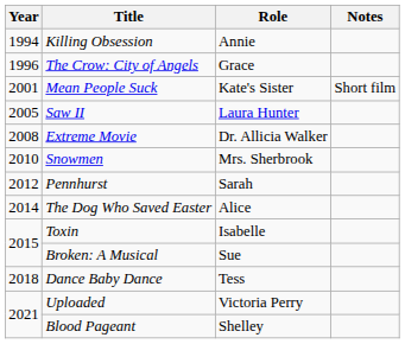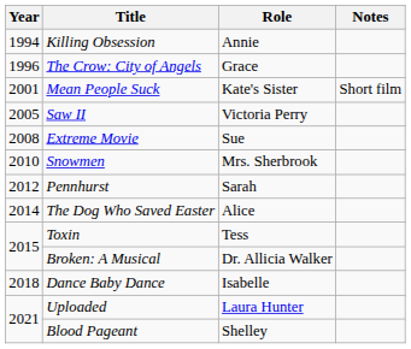Saw II | Role: Laura Hunter -> Victoria Perry
Extreme Movie | Role: Dr. Allicia Walker -> Sue
Toxin | Role: Isabelle -> Tess
Broken: A Musical | Role: Sue -> Dr. Allicia Walker
Dance Baby Dance | Role: Tess -> Isabelle
Uploaded | Role: Victoria Perry -> Laura Hunter
